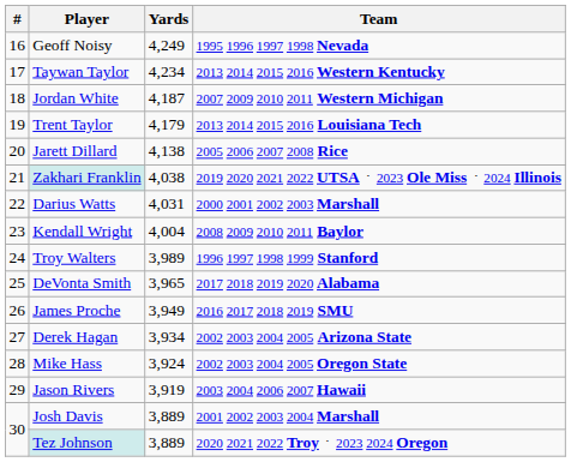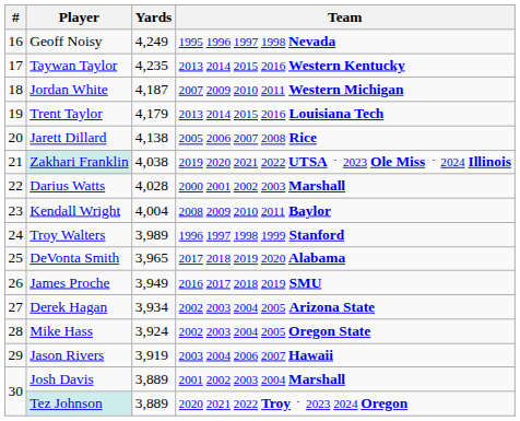Taywan Taylor | Yards: 4,234 -> 4,235
Darius Watts | Yards: 4,031 -> 4,028
